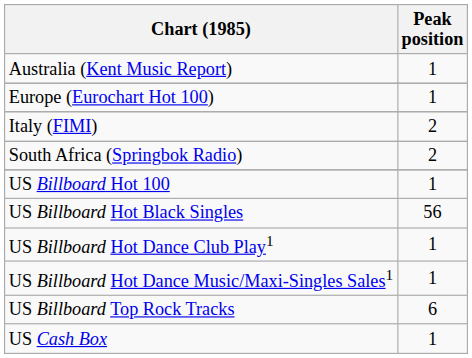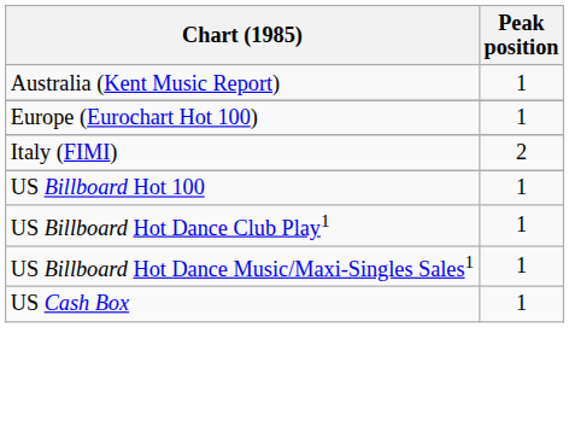- row: South Africa (Springbok Radio) | 2
- row: US Billboard Hot Black Singles | 56
- row: US Billboard Top Rock Tracks | 6
